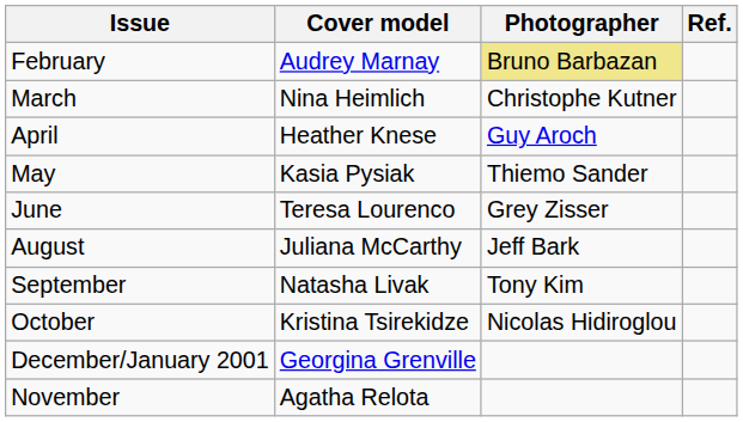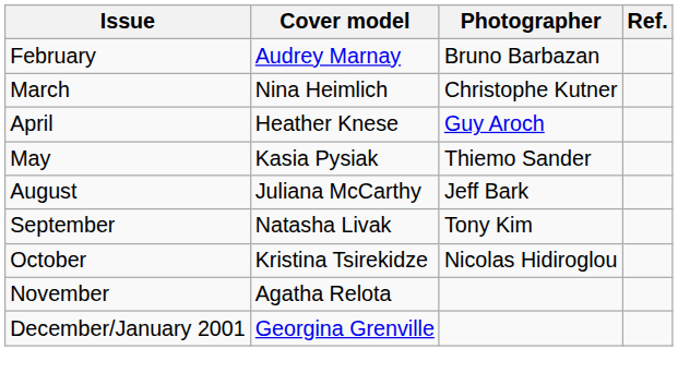February | Photographer: khaki background -> no background
- row: June | Teresa Lourenco | Grey Zisser
rows swapped: November <-> December/January 2001
